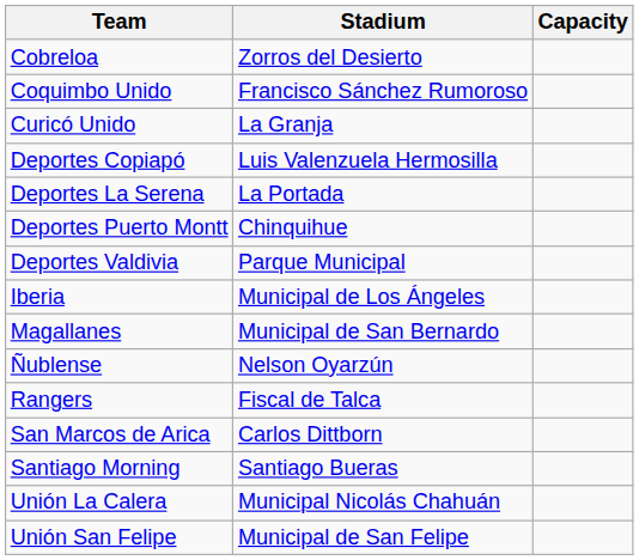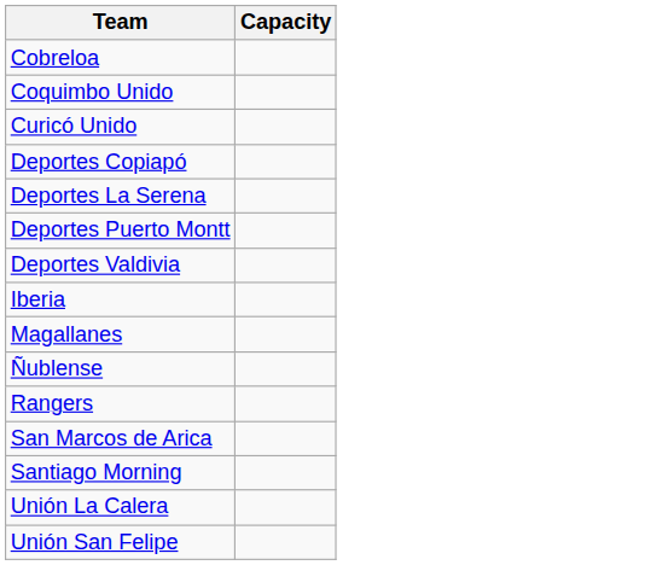- column: Stadium | Zorros del Desierto | Francisco Sánchez Rumoroso | La Granja | Luis Valenzuela Hermosilla | La Portada | Chinquihue | Parque Municipal | Municipal de Los Ángeles | Municipal de San Bernardo | Nelson Oyarzún | Fiscal de Talca | Carlos Dittborn | Santiago Bueras | Municipal Nicolás Chahuán | Municipal de San Felipe
